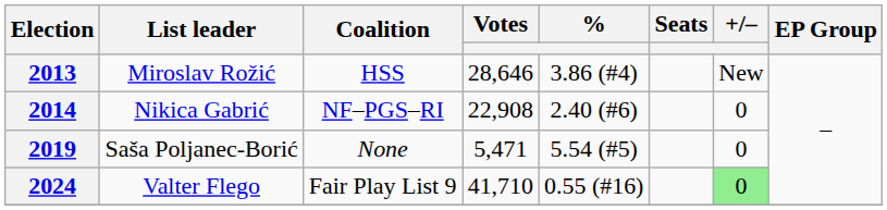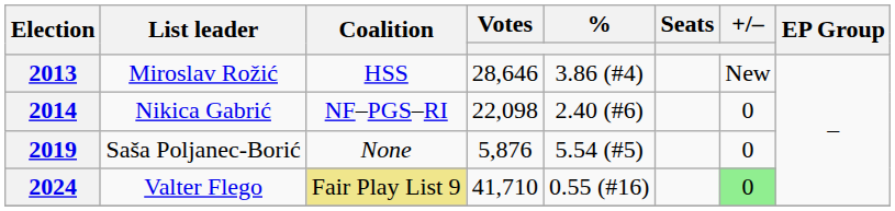2014 | Votes: 22,908 -> 22,098
2019 | Votes: 5,471 -> 5,876
2024 | Coalition: no background -> khaki background
